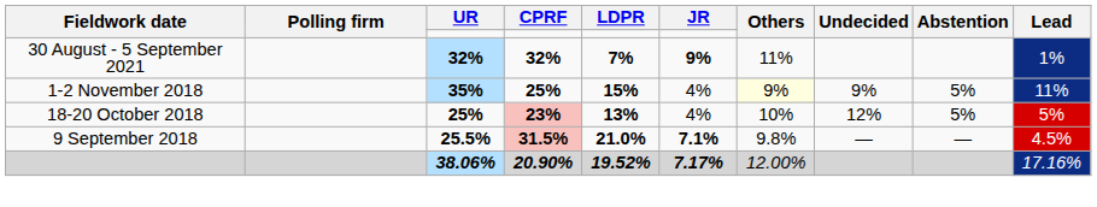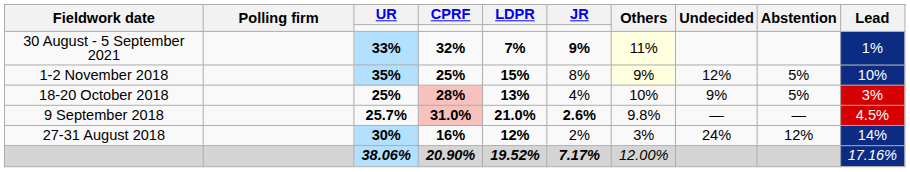30 August - 5 September 2021 | UR: 32% -> 33%
30 August - 5 September 2021 | Others: no background -> lightyellow background
1-2 November 2018 | JR: 4% -> 8%
1-2 November 2018 | Undecided: 9% -> 12%
1-2 November 2018 | Lead: 11% -> 10%
18-20 October 2018 | CPRF: 23% -> 28%
18-20 October 2018 | Undecided: 12% -> 9%
18-20 October 2018 | Lead: 5% -> 3%
9 September 2018 | UR: 25.5% -> 25.7%
9 September 2018 | CPRF: 31.5% -> 31.0%
9 September 2018 | JR: 7.1% -> 2.6%
+ row: 27-31 August 2018 | 30% | 16% | 12% | 2% | 3% | 24% | 12% | 14%
